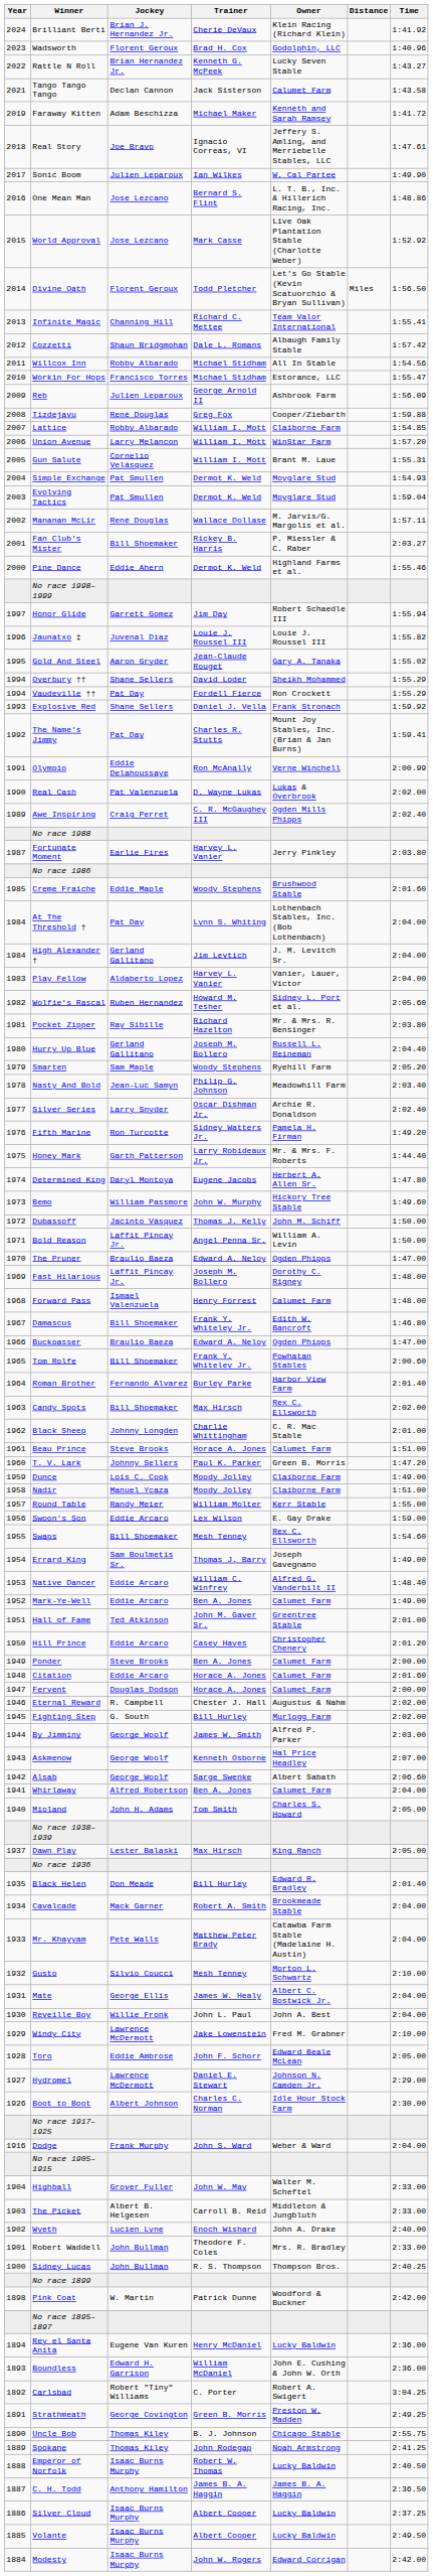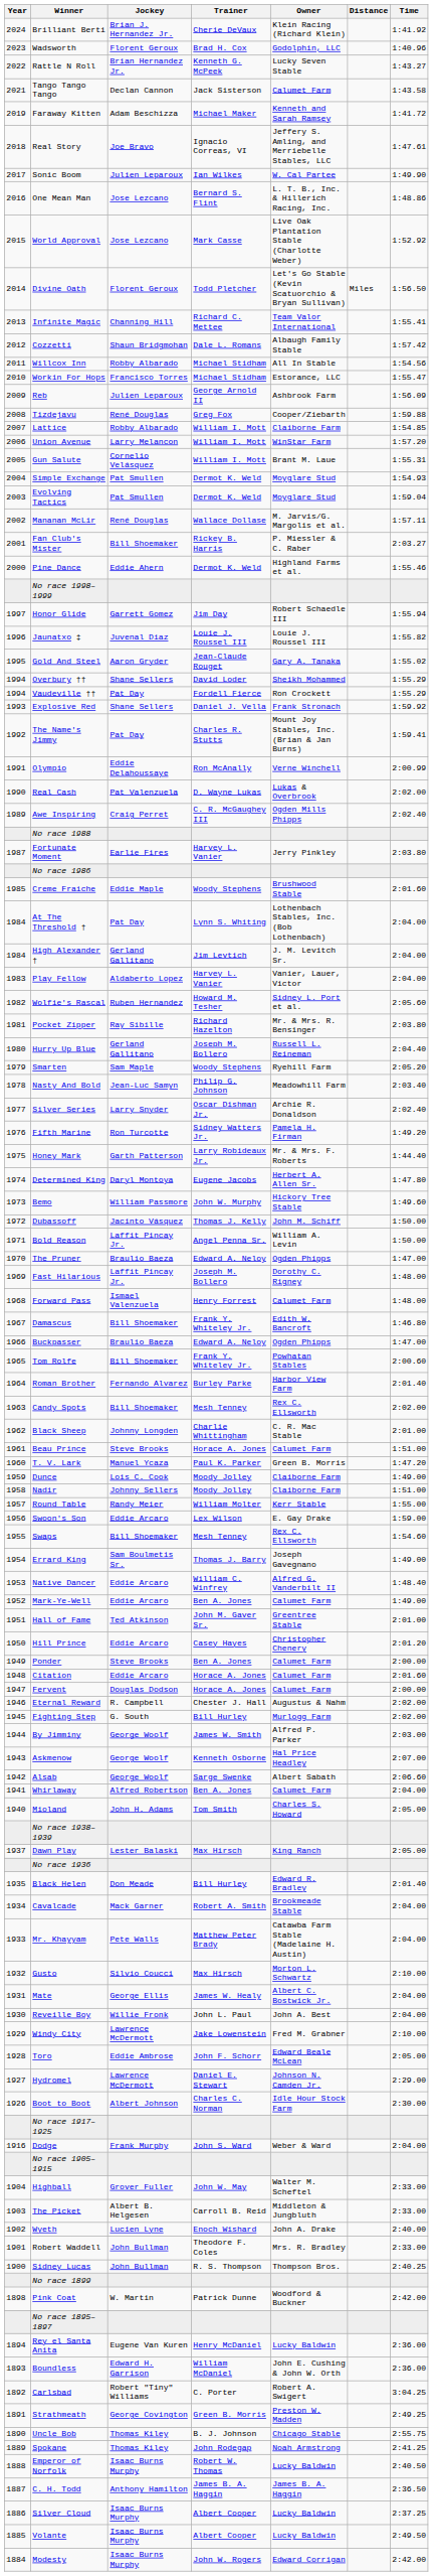Candy Spots | Trainer: Max Hirsch -> Mesh Tenney
T. V. Lark | Jockey: Johnny Sellers -> Manuel Ycaza
Nadir | Jockey: Manuel Ycaza -> Johnny Sellers
Gusto | Trainer: Mesh Tenney -> Max Hirsch
